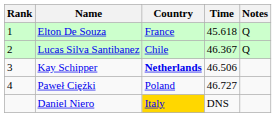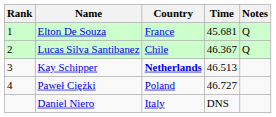Elton De Souza | Time: 45.618 -> 45.681
Kay Schipper | Time: 46.506 -> 46.513
Daniel Niero | Country: gold background -> no background
